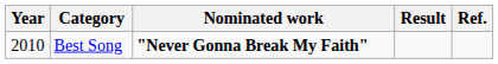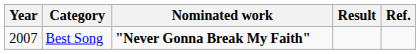Best Song | Year: 2010 -> 2007
